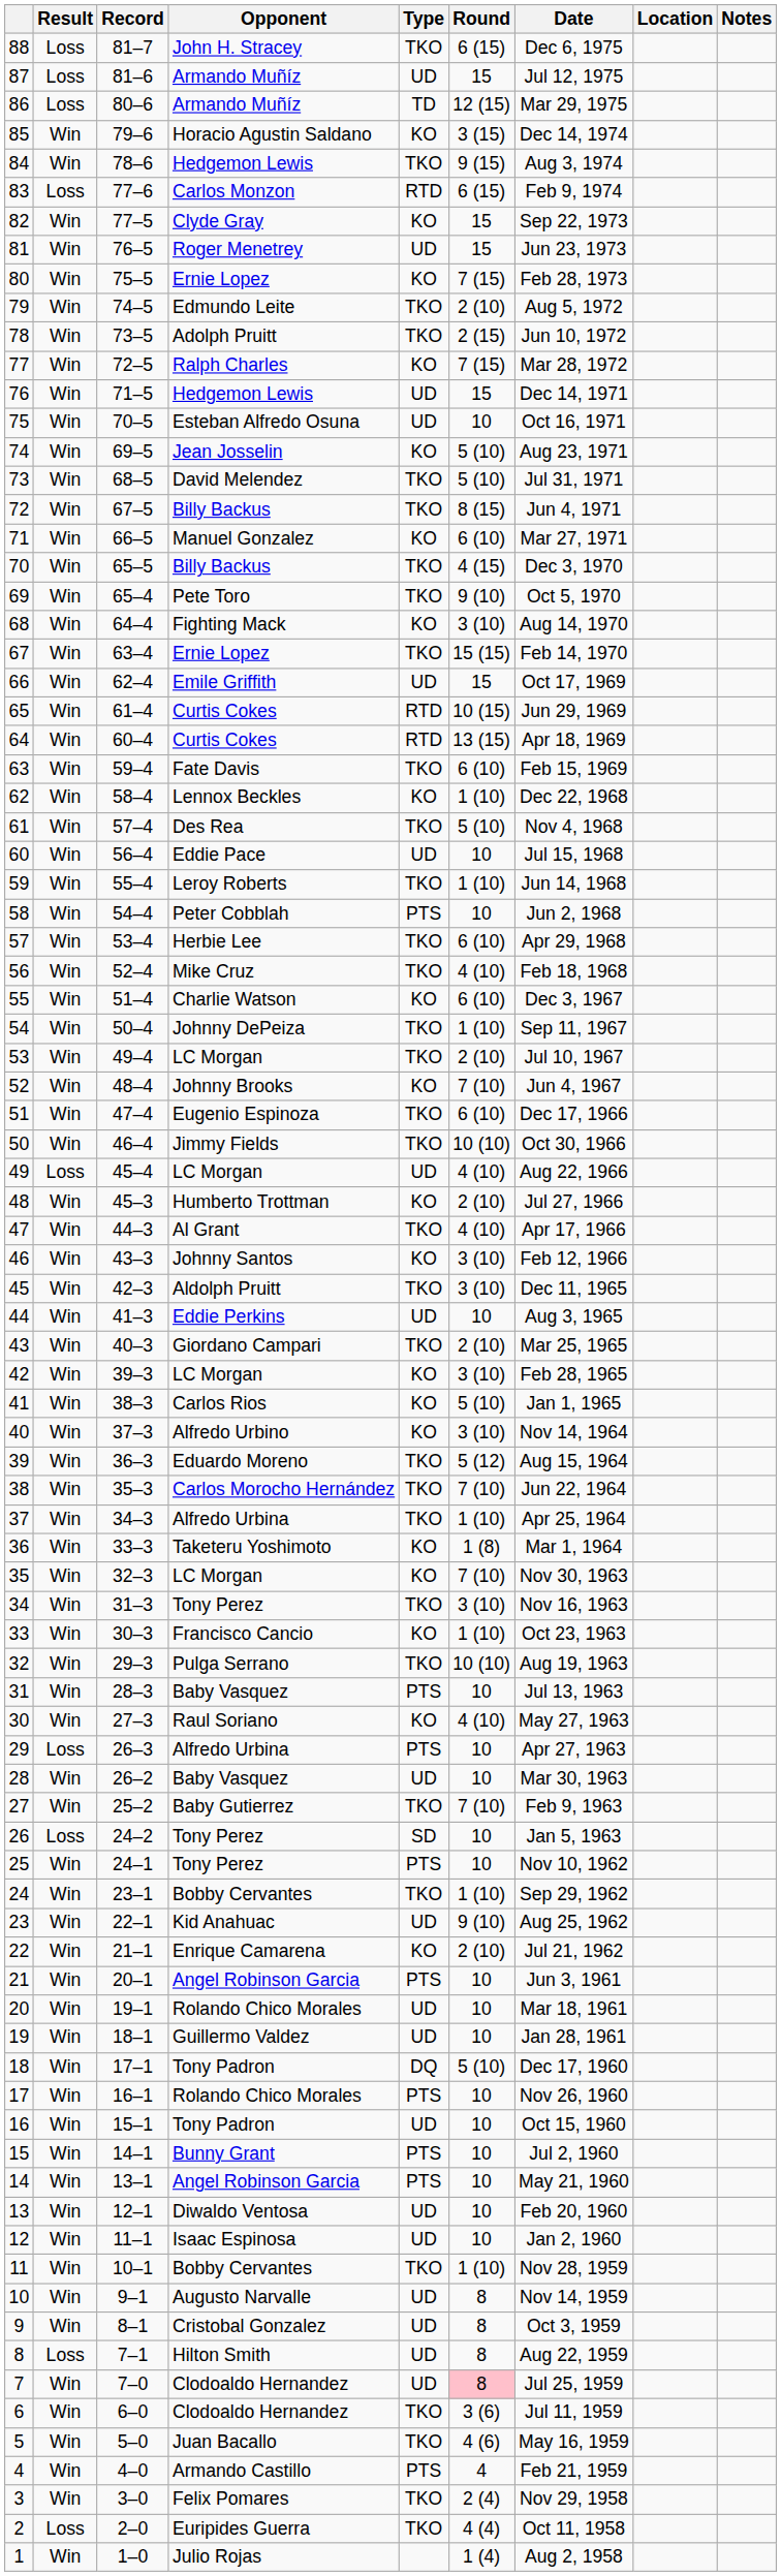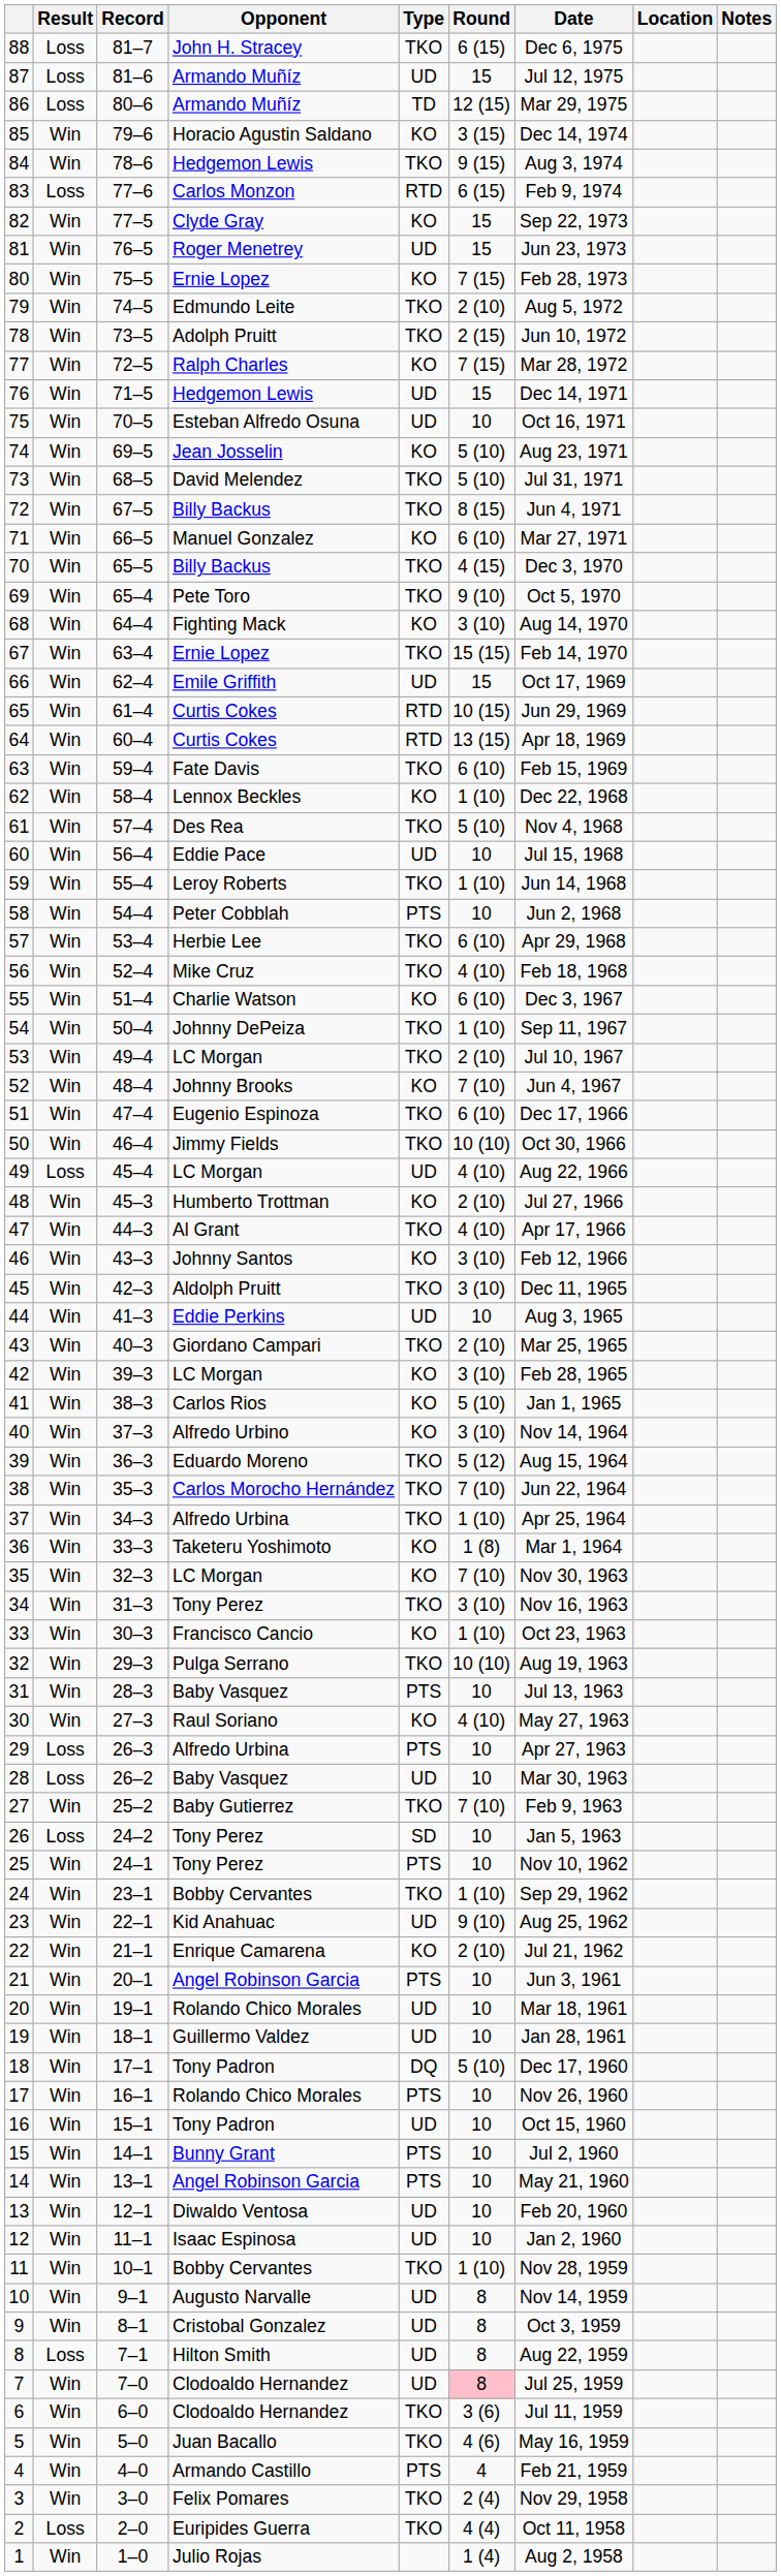28 | Result: Win -> Loss
